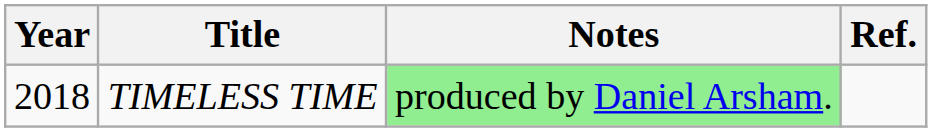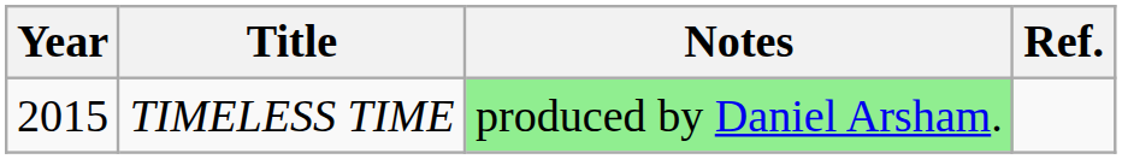TIMELESS TIME | Year: 2018 -> 2015
